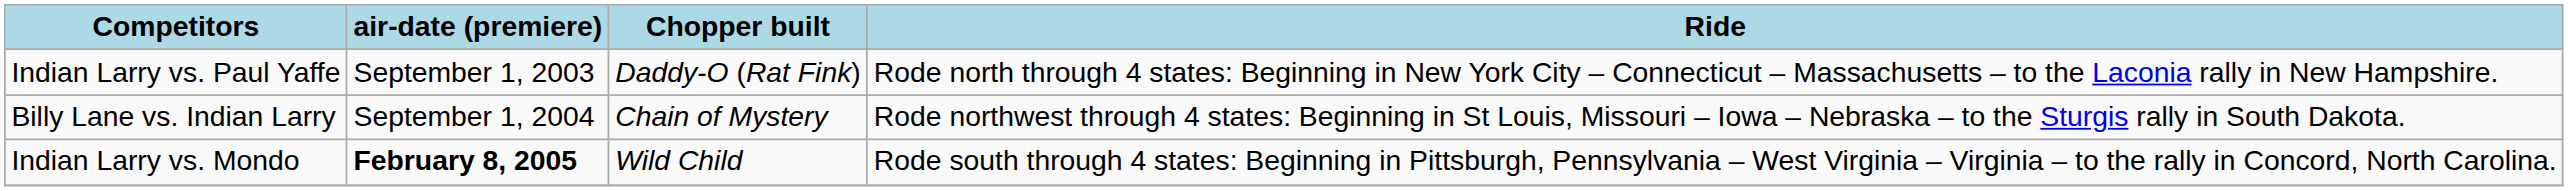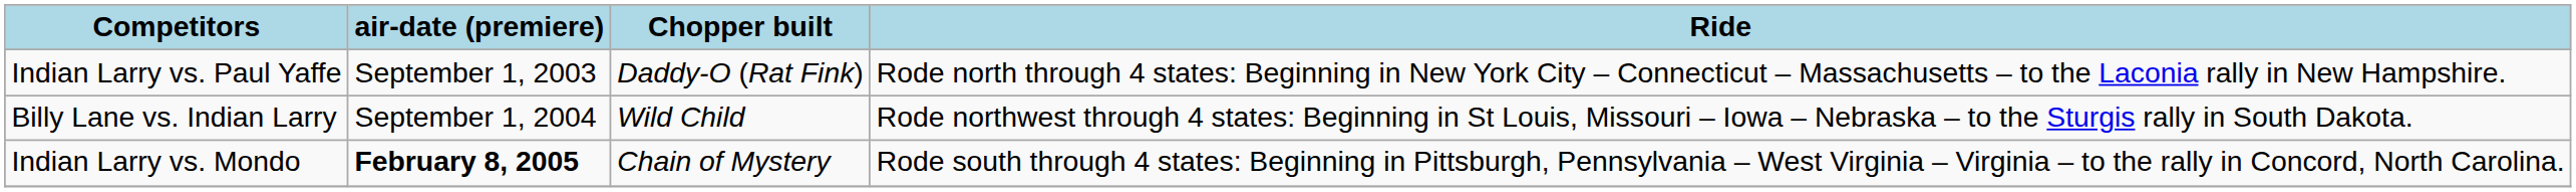Billy Lane vs. Indian Larry | Chopper built: Chain of Mystery -> Wild Child
Indian Larry vs. Mondo | Chopper built: Wild Child -> Chain of Mystery
